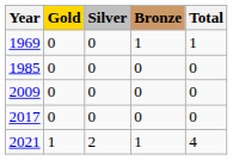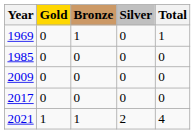columns swapped: Silver <-> Bronze
